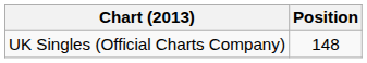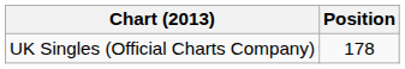UK Singles (Official Charts Company) | Position: 148 -> 178
